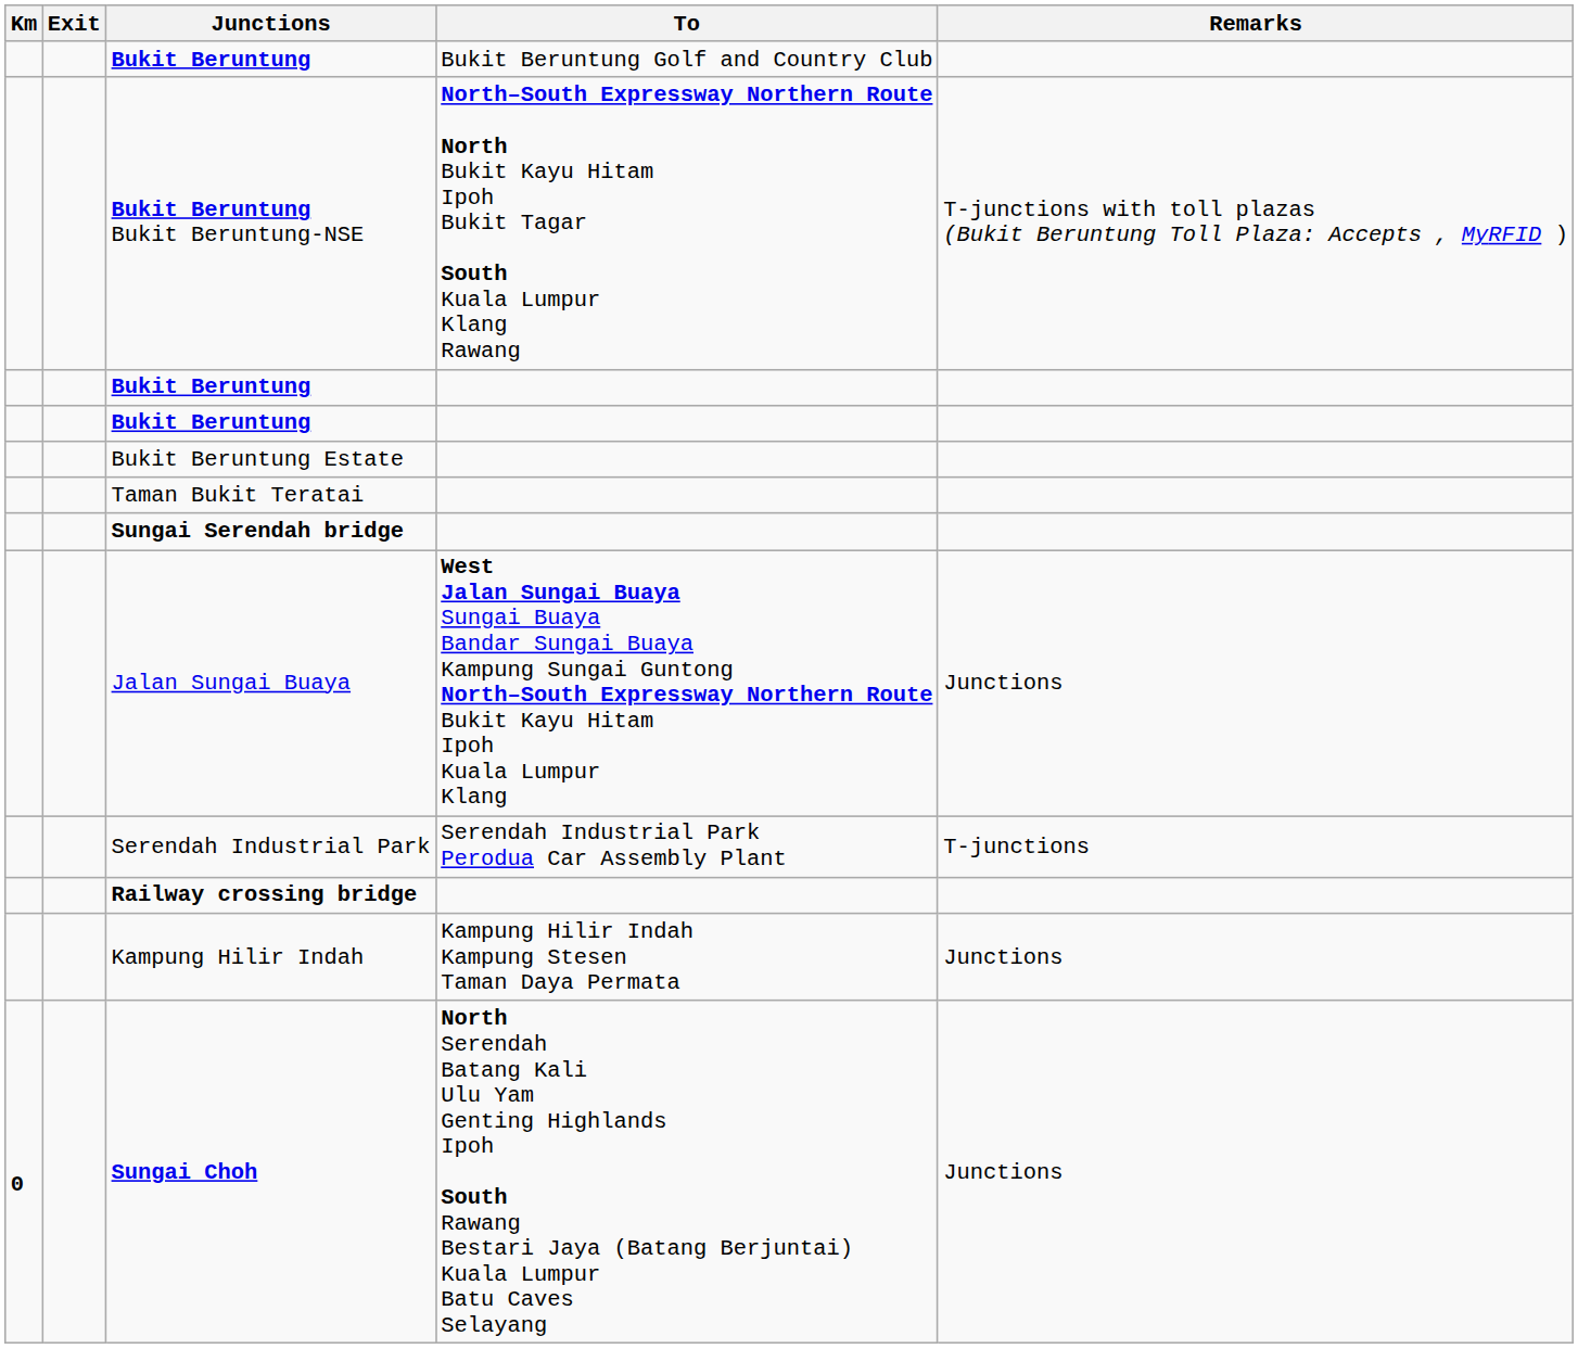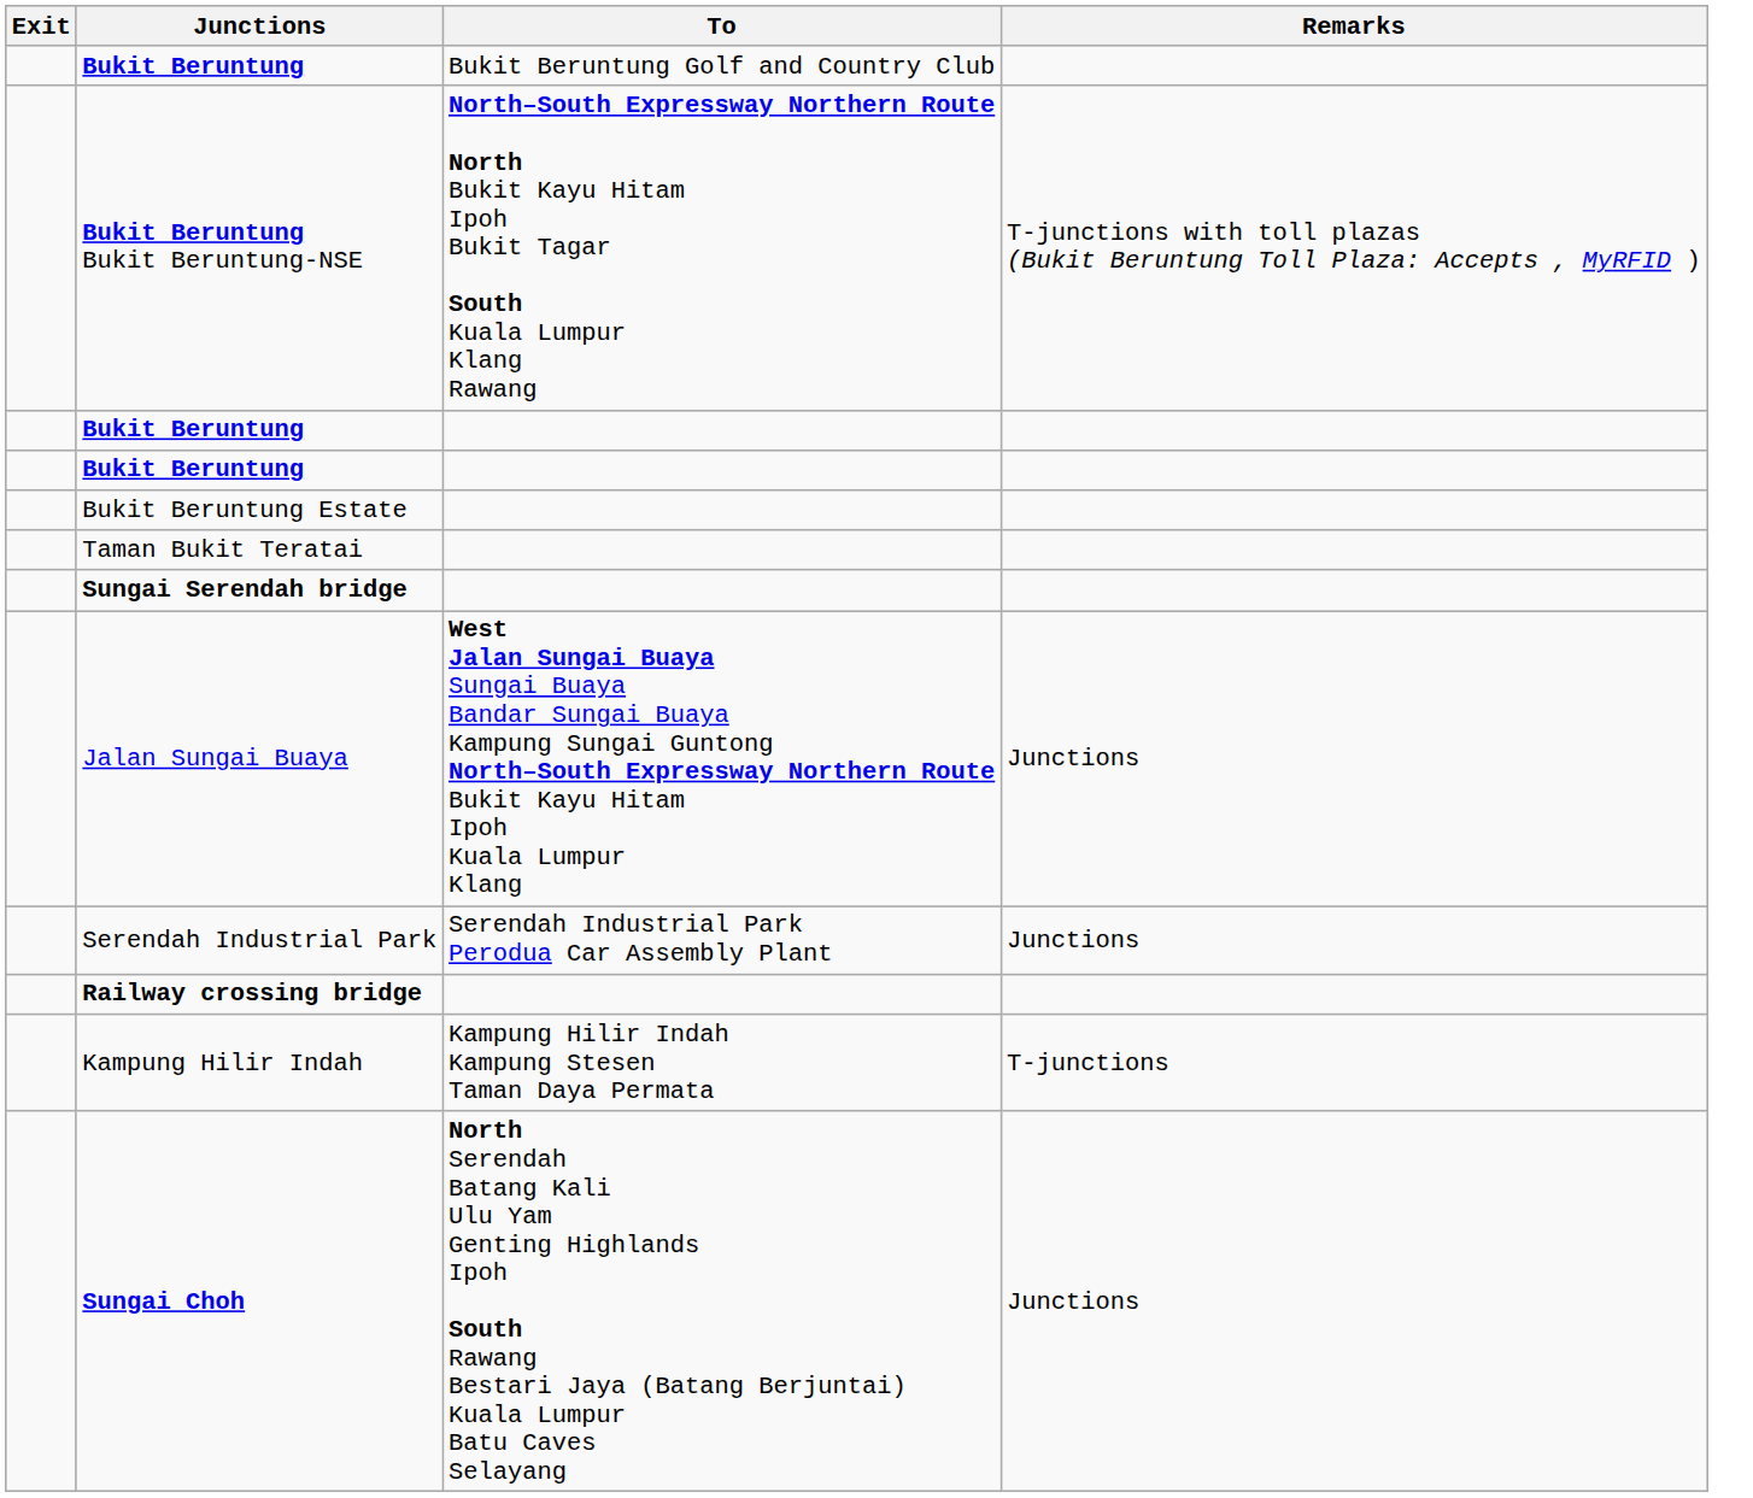- column: Km | 0
Serendah Industrial Park | Remarks: T-junctions -> Junctions
Kampung Hilir Indah | Remarks: Junctions -> T-junctions
